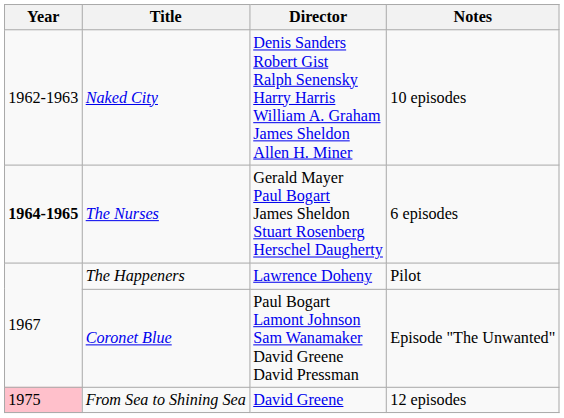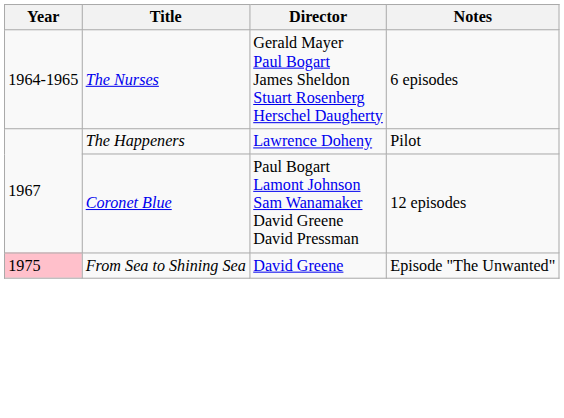- row: 1962-1963 | Naked City | Denis Sanders Robert Gist Ralph Senensky Harry Harris William A. Graham James Sheldon Allen H. Miner | 10 episodes
The Nurses | Year: bold -> normal
Coronet Blue | Notes: Episode "The Unwanted" -> 12 episodes
From Sea to Shining Sea | Notes: 12 episodes -> Episode "The Unwanted"
